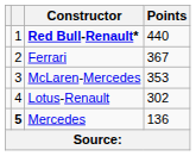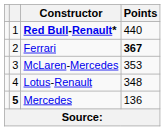Ferrari | Points: normal -> bold
Lotus-Renault | Points: 302 -> 348
